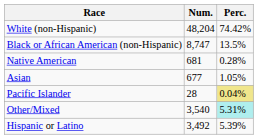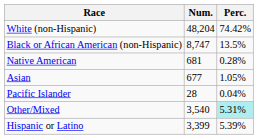Pacific Islander | Perc.: khaki background -> no background
Hispanic or Latino | Num.: 3,492 -> 3,399
